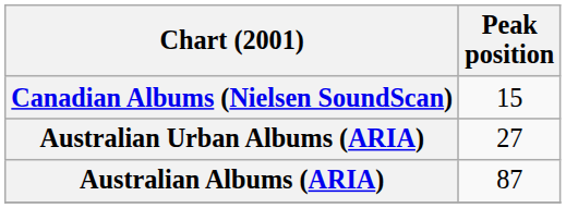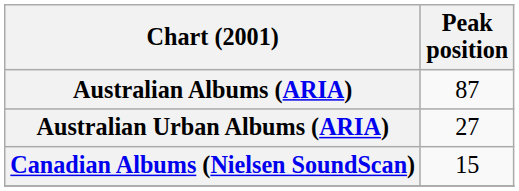rows swapped: Australian Albums (ARIA) <-> Canadian Albums (Nielsen SoundScan)
